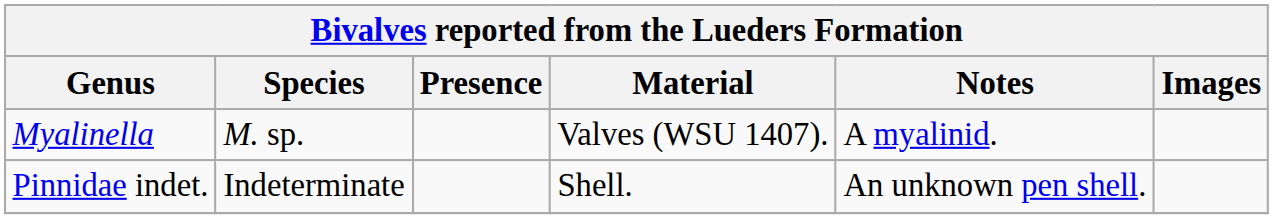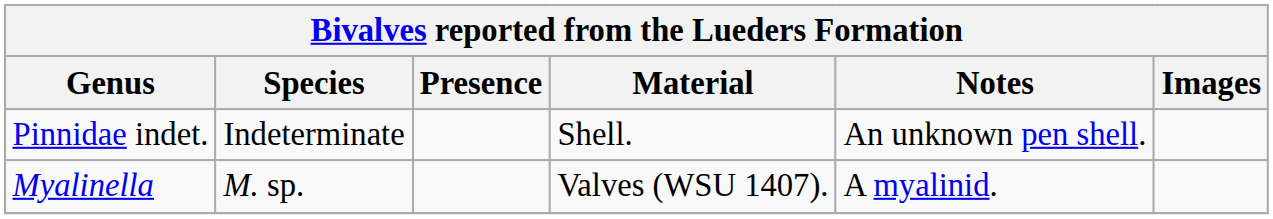rows swapped: Myalinella <-> Pinnidae indet.
